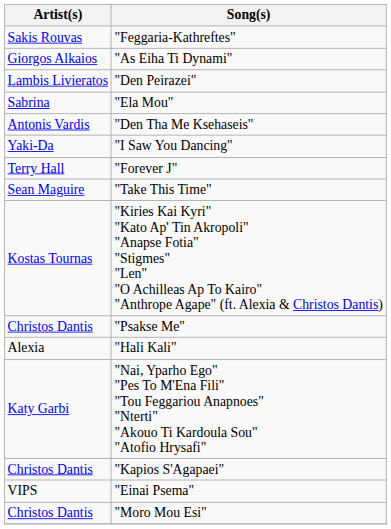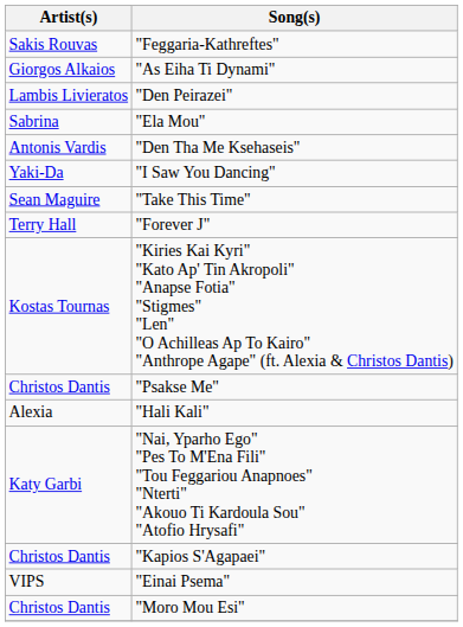rows swapped: "Forever J" <-> "Take This Time"
